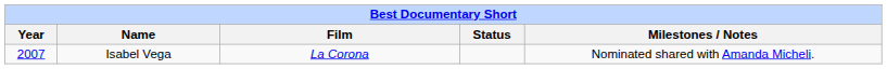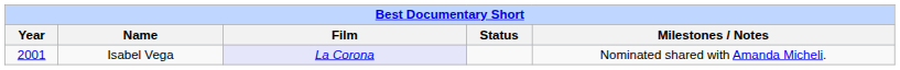Isabel Vega | Year: 2007 -> 2001
Isabel Vega | Film: no background -> lavender background
